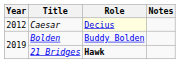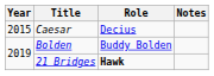Caesar | Year: 2012 -> 2015
Caesar | Role: lightyellow background -> no background
